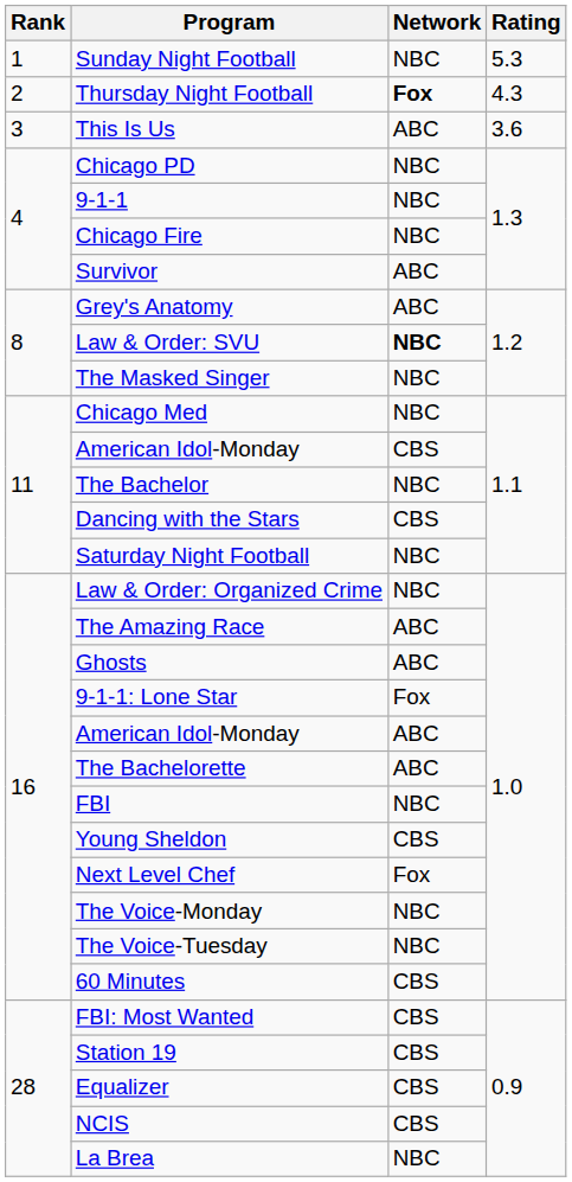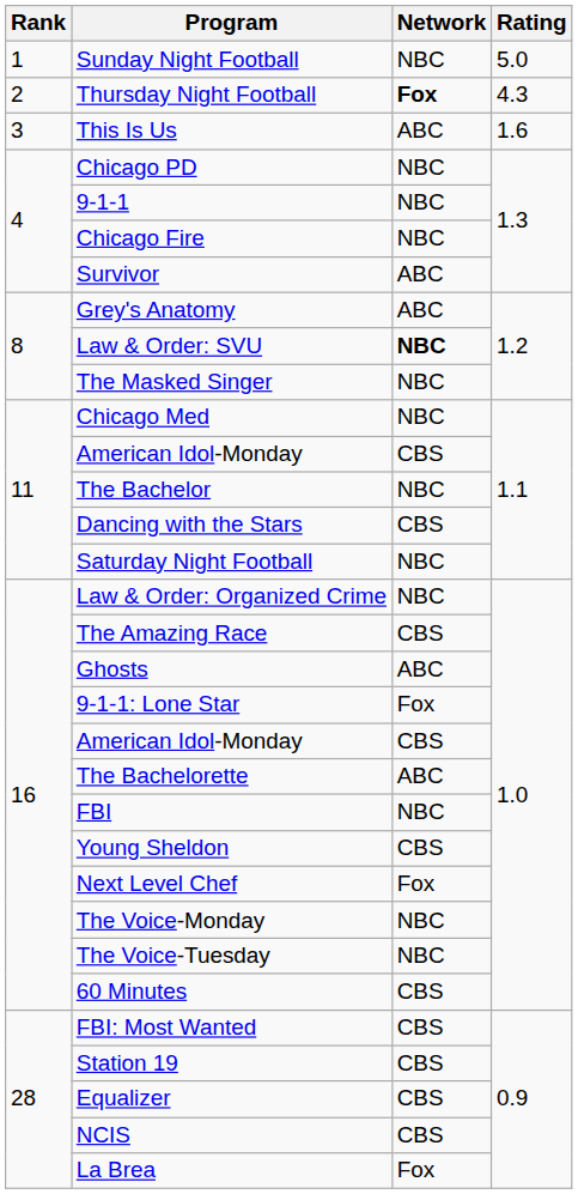Sunday Night Football | Rating: 5.3 -> 5.0
This Is Us | Rating: 3.6 -> 1.6
The Amazing Race | Network: ABC -> CBS
16 / American Idol-Monday | Network: ABC -> CBS
La Brea | Network: NBC -> Fox
